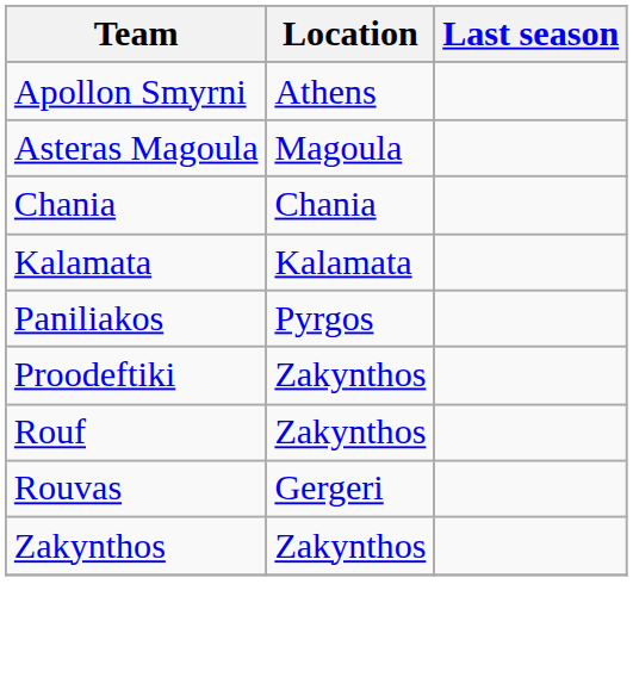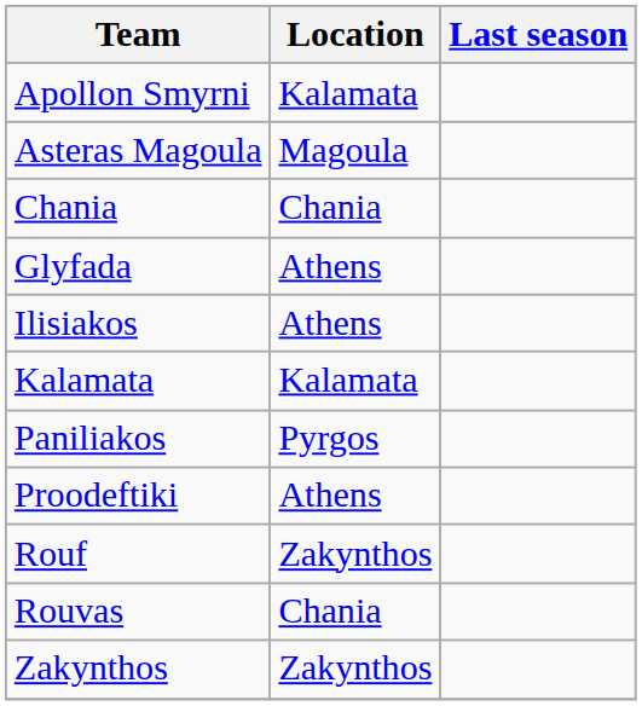Apollon Smyrni | Location: Athens -> Kalamata
+ row: Glyfada | Athens
+ row: Ilisiakos | Athens
Proodeftiki | Location: Zakynthos -> Athens
Rouvas | Location: Gergeri -> Chania
